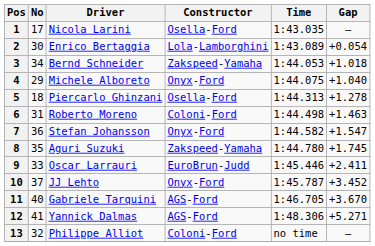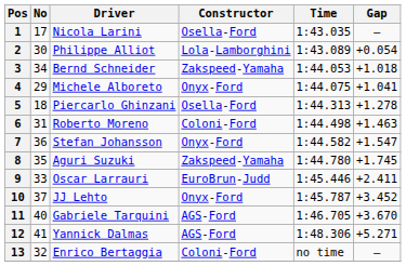2 | Driver: Enrico Bertaggia -> Philippe Alliot
4 | Gap: +1.040 -> +1.041
13 | Driver: Philippe Alliot -> Enrico Bertaggia
